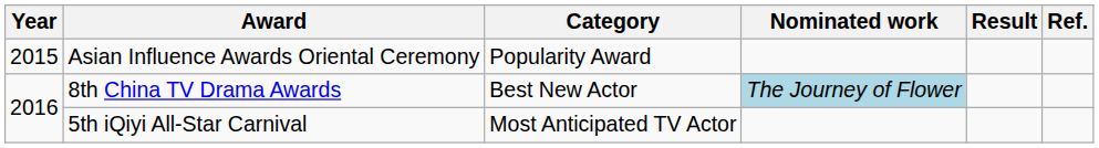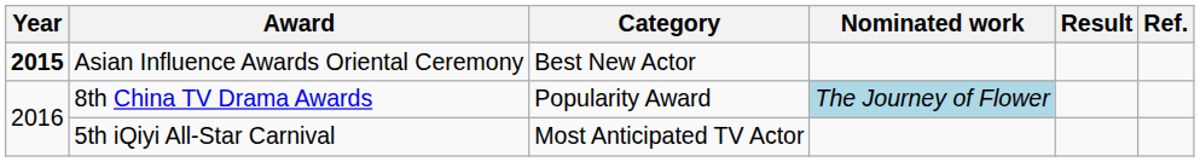Asian Influence Awards Oriental Ceremony | Year: normal -> bold
Asian Influence Awards Oriental Ceremony | Category: Popularity Award -> Best New Actor
8th China TV Drama Awards | Category: Best New Actor -> Popularity Award
